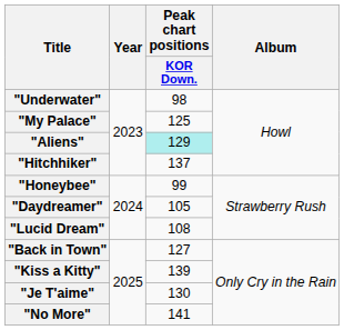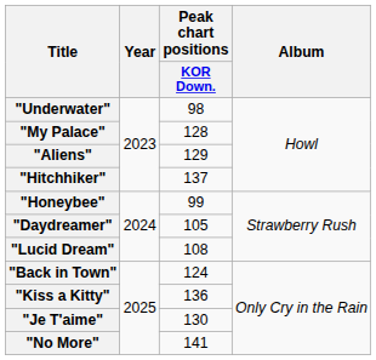"My Palace" | Peak chart positions / KOR Down.: 125 -> 128
"Aliens" | Peak chart positions / KOR Down.: paleturquoise background -> no background
"Back in Town" | Peak chart positions / KOR Down.: 127 -> 124
"Kiss a Kitty" | Peak chart positions / KOR Down.: 139 -> 136
